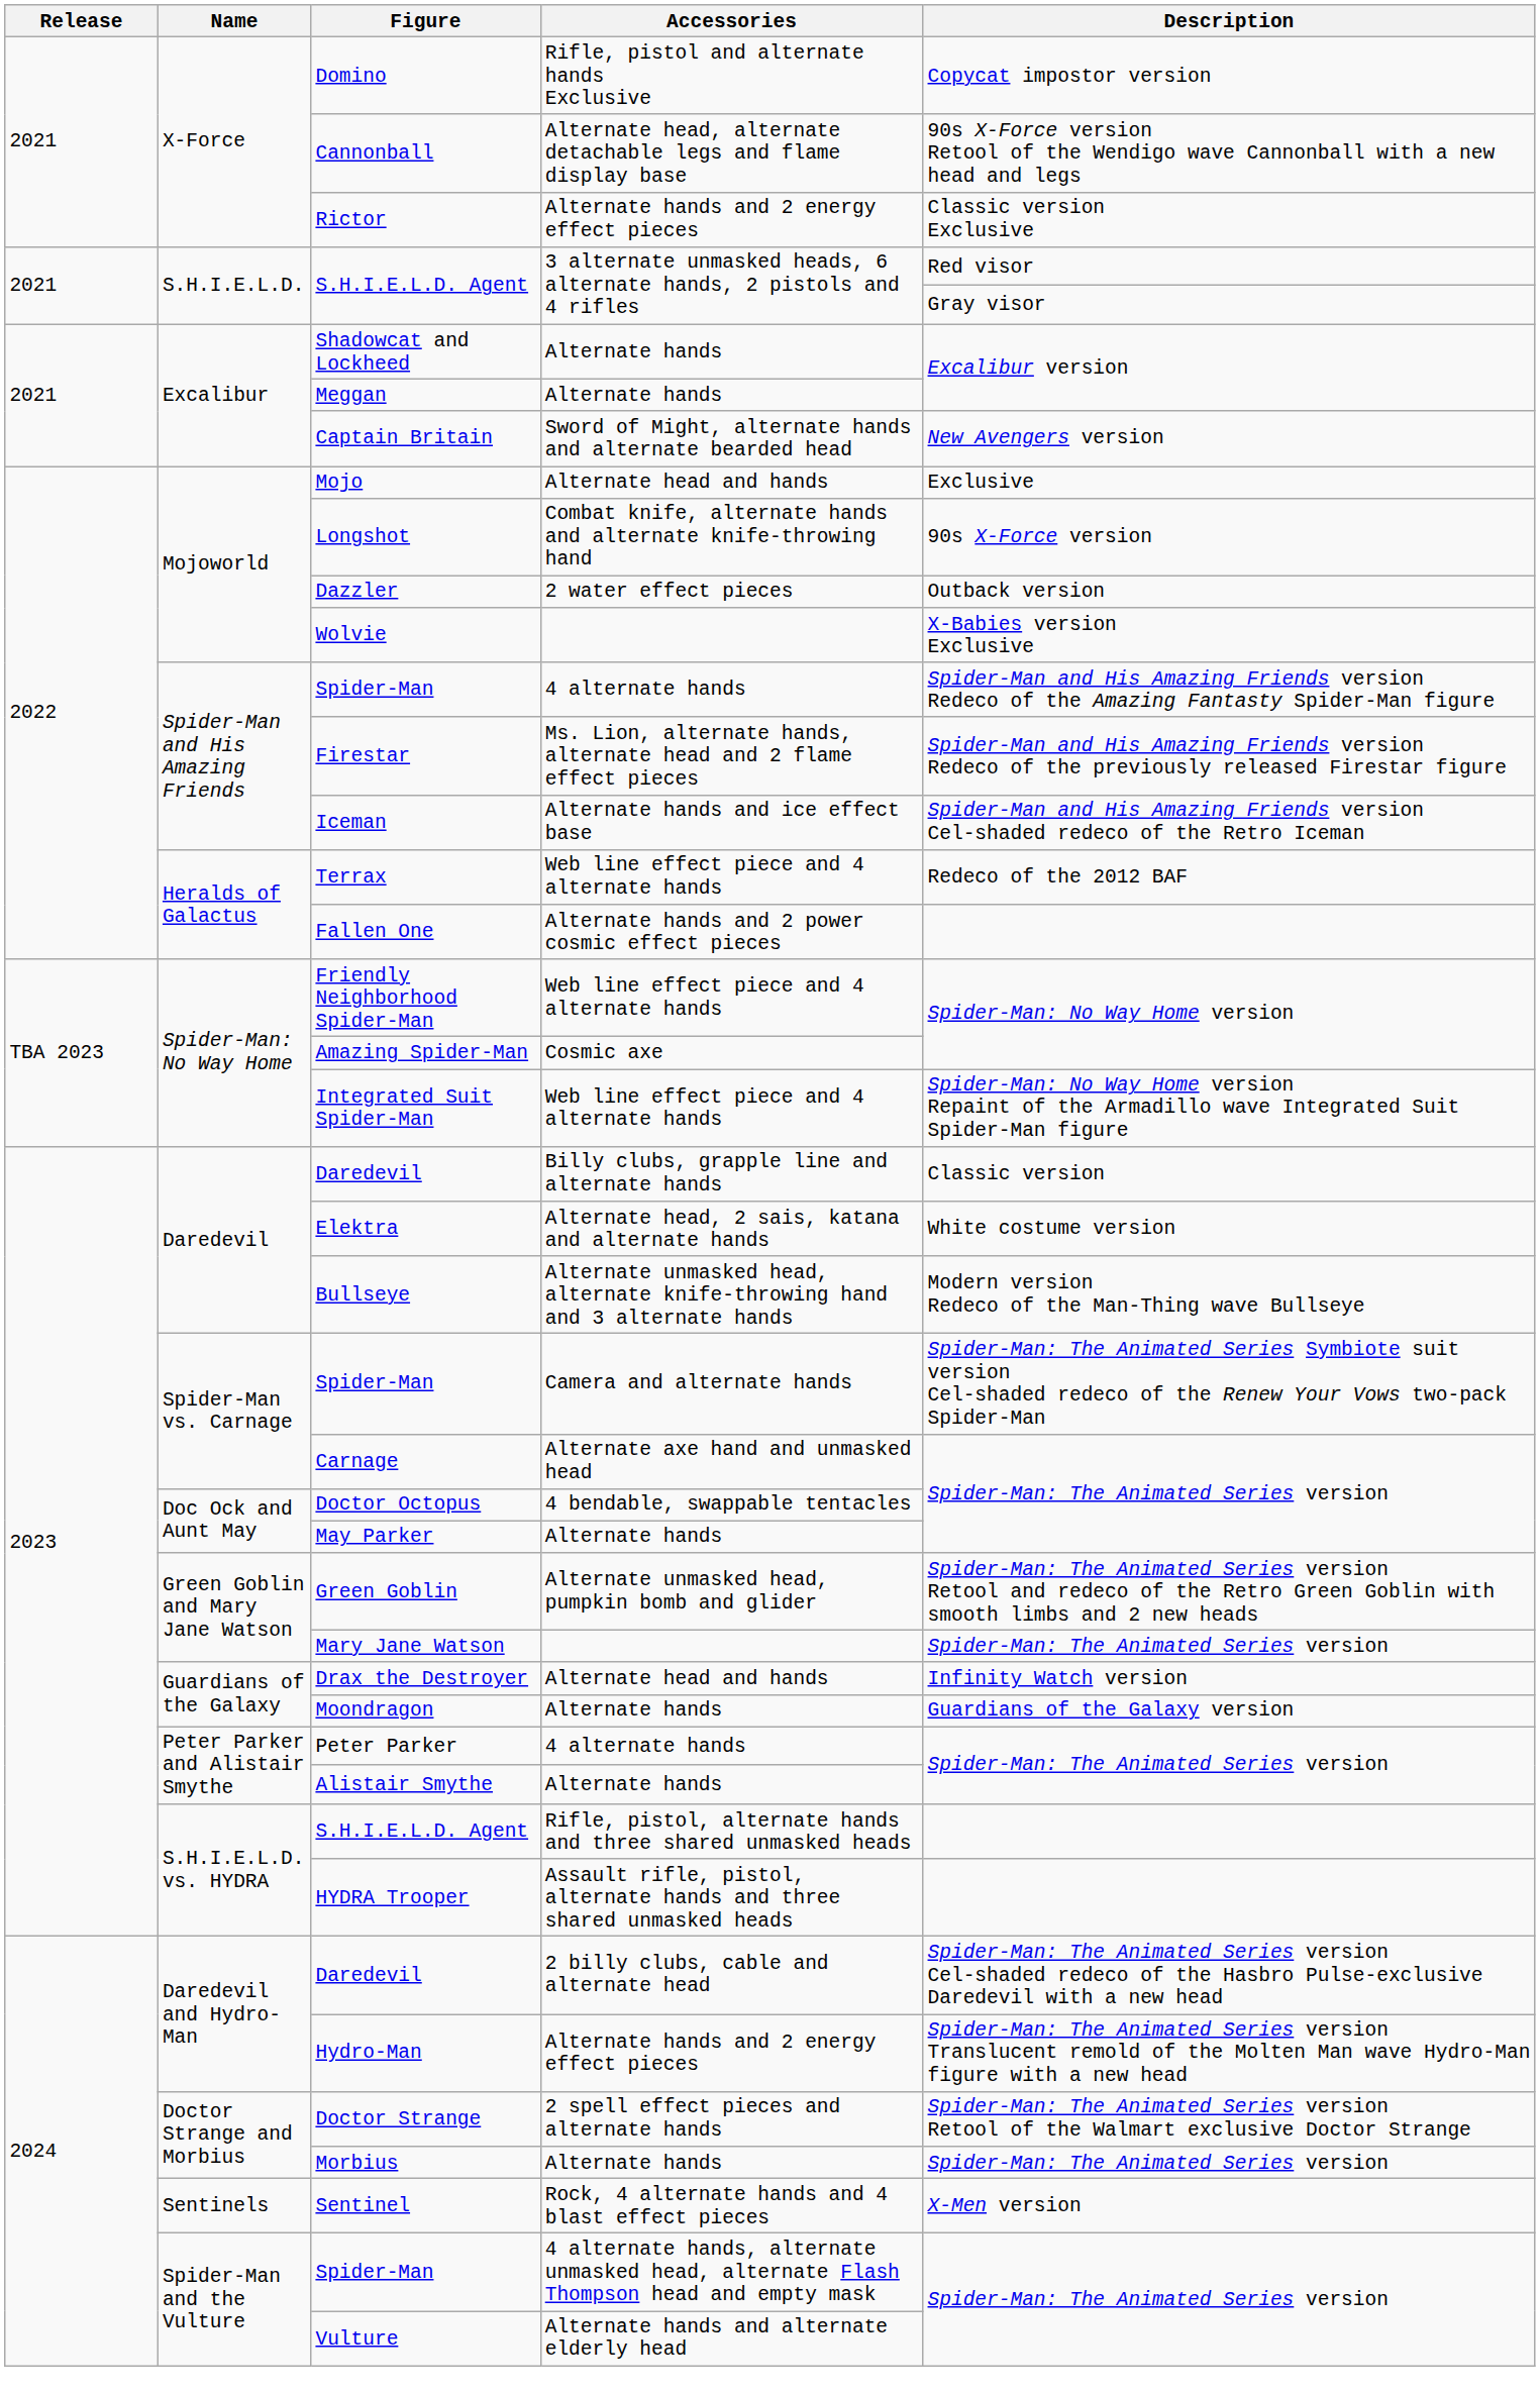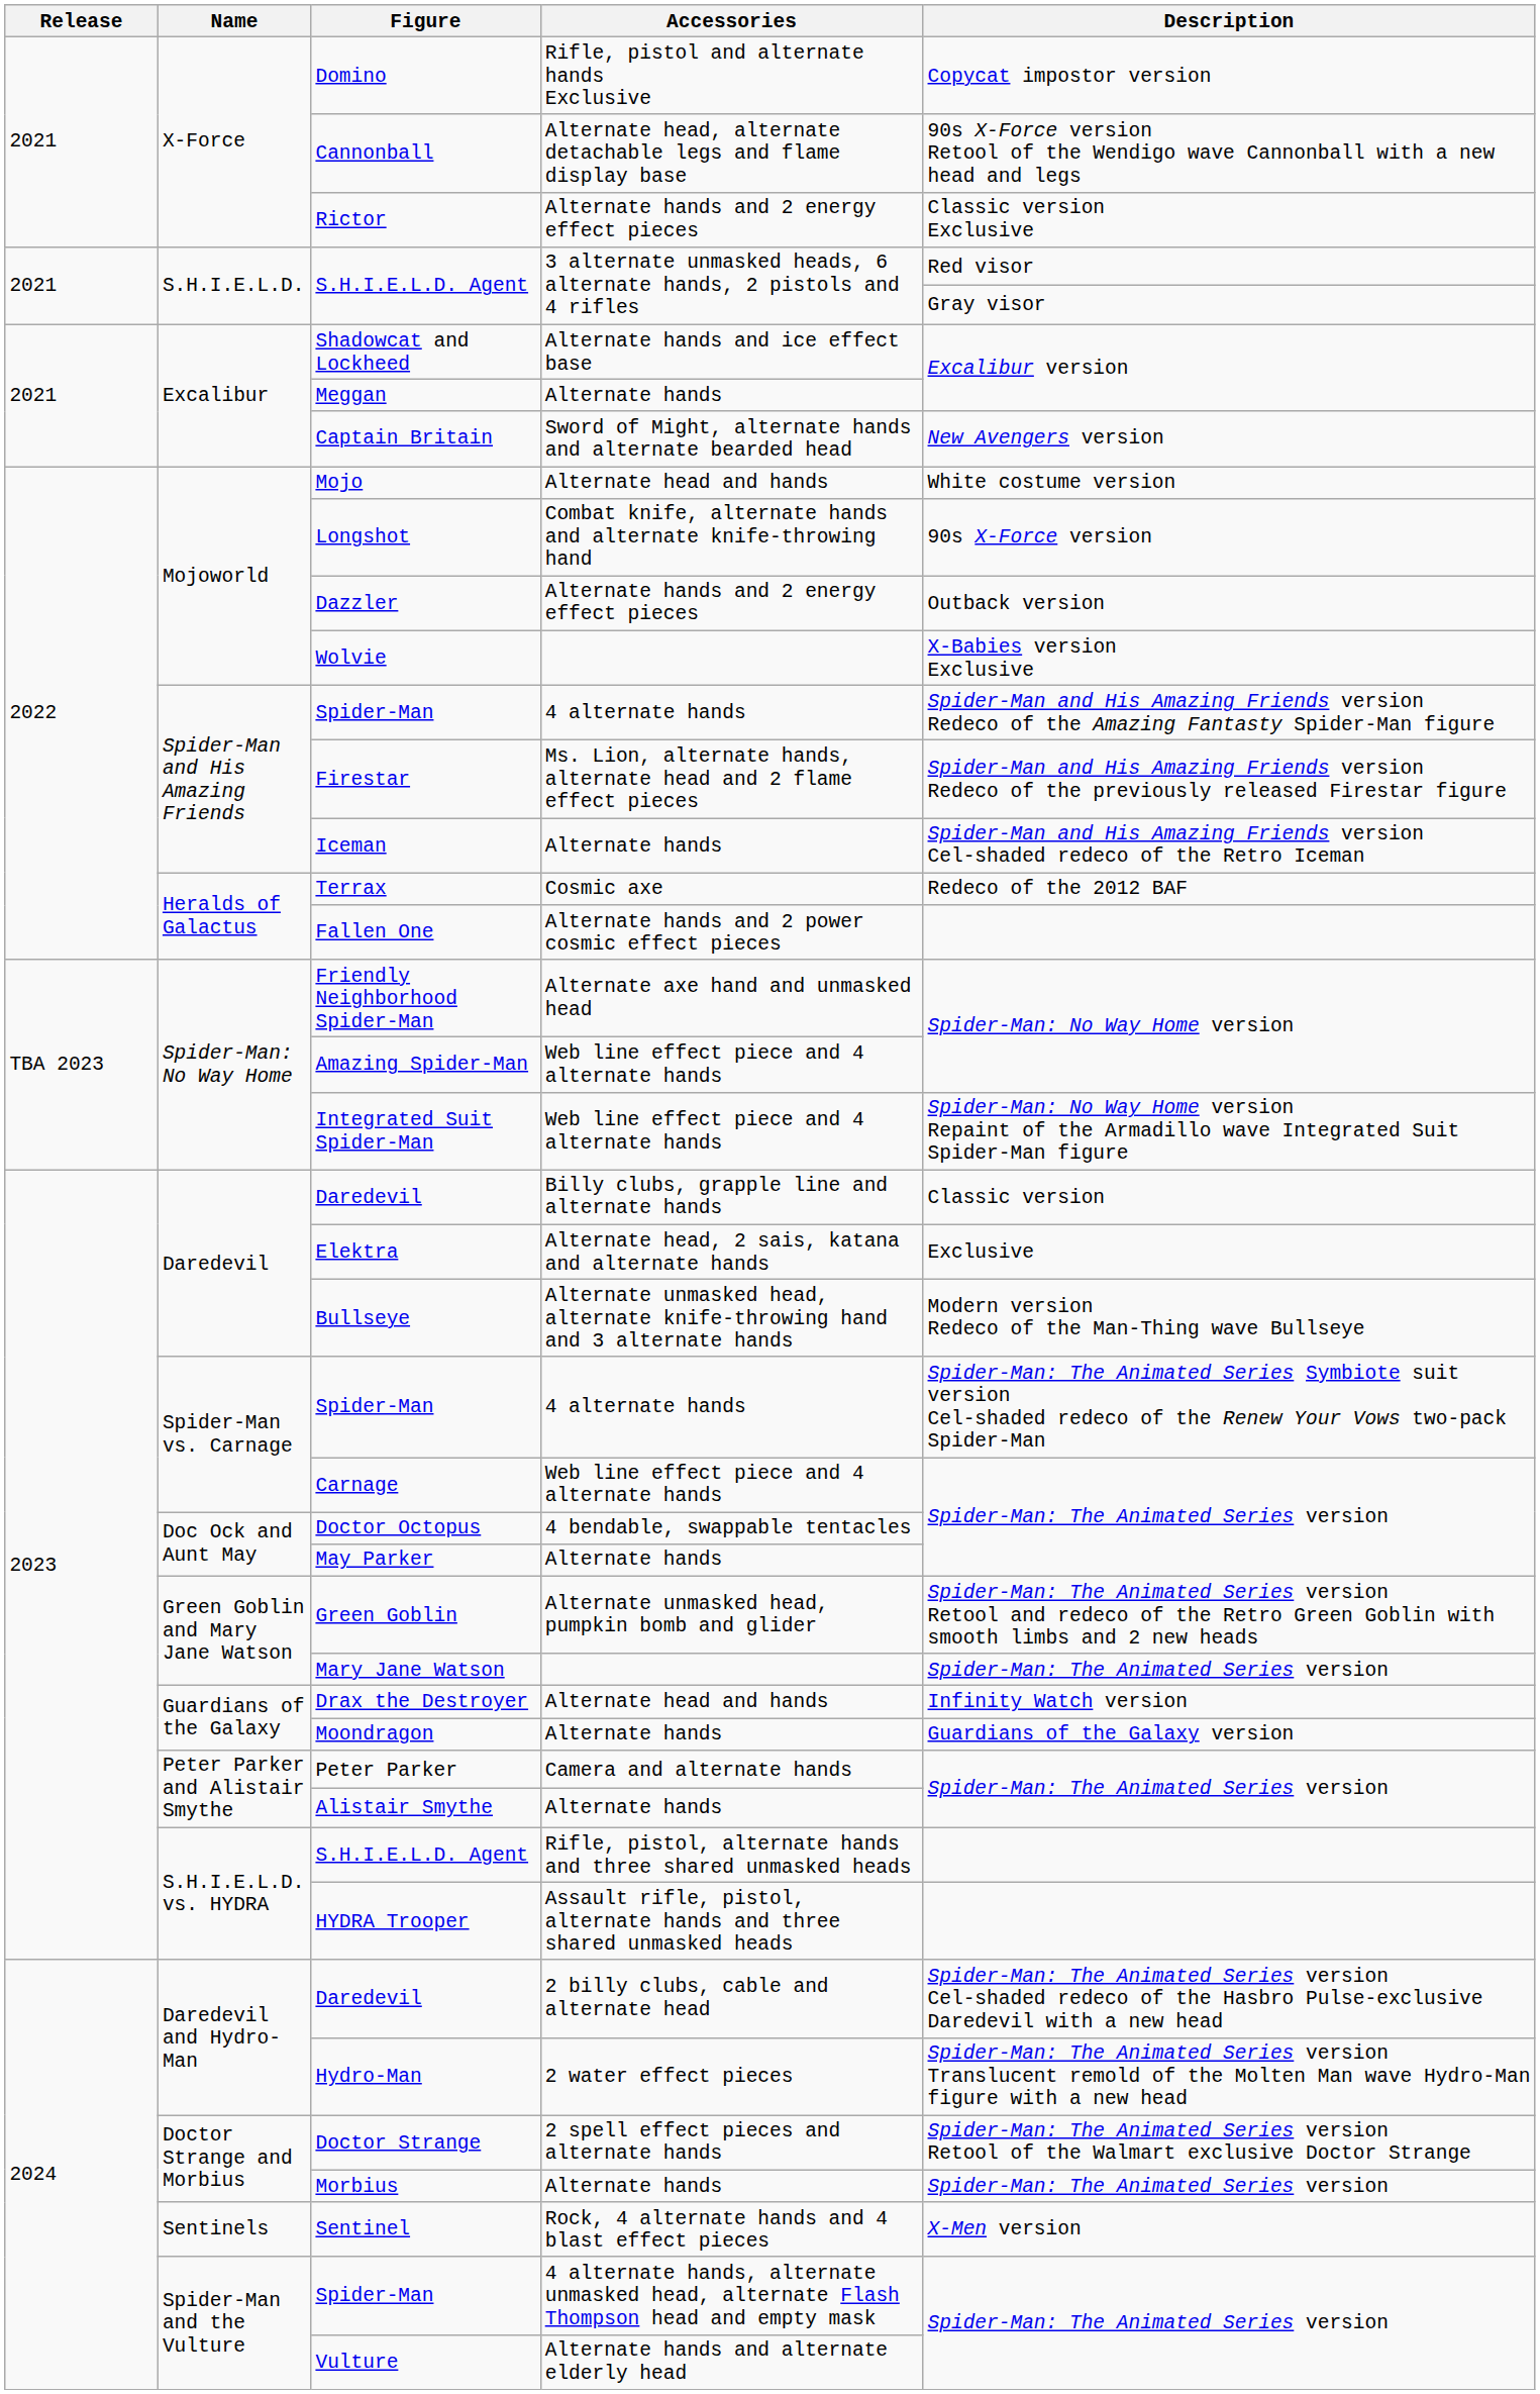Shadowcat and Lockheed | Accessories: Alternate hands -> Alternate hands and ice effect base
Mojo | Description: Exclusive -> White costume version
Dazzler | Accessories: 2 water effect pieces -> Alternate hands and 2 energy effect pieces
Iceman | Accessories: Alternate hands and ice effect base -> Alternate hands
Terrax | Accessories: Web line effect piece and 4 alternate hands -> Cosmic axe
Friendly Neighborhood Spider-Man | Accessories: Web line effect piece and 4 alternate hands -> Alternate axe hand and unmasked head
Amazing Spider-Man | Accessories: Cosmic axe -> Web line effect piece and 4 alternate hands
Elektra | Description: White costume version -> Exclusive
Spider-Man vs. Carnage / Spider-Man | Accessories: Camera and alternate hands -> 4 alternate hands
Carnage | Accessories: Alternate axe hand and unmasked head -> Web line effect piece and 4 alternate hands
Peter Parker | Accessories: 4 alternate hands -> Camera and alternate hands
Hydro-Man | Accessories: Alternate hands and 2 energy effect pieces -> 2 water effect pieces
